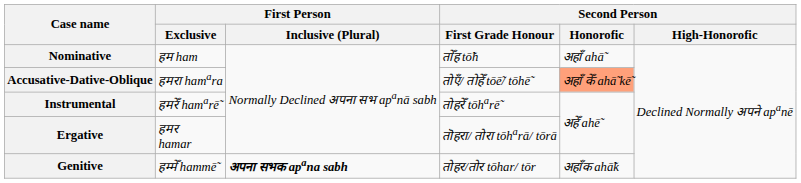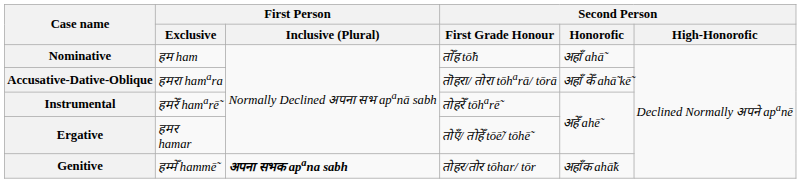Accusative-Dative-Oblique | Second Person / First Grade Honour: तोएँ/ तोहेँ tōē̃/ tōhē̃ -> तॊहरा/ तोरा tōharā/ tōrā
Accusative-Dative-Oblique | Second Person / Honorofic: lightsalmon background -> no background
Ergative | Second Person / First Grade Honour: तॊहरा/ तोरा tōharā/ tōrā -> तोएँ/ तोहेँ tōē̃/ tōhē̃
